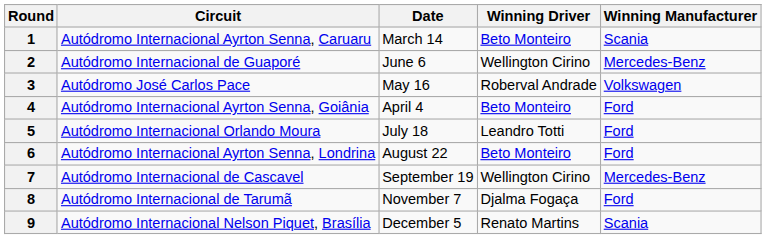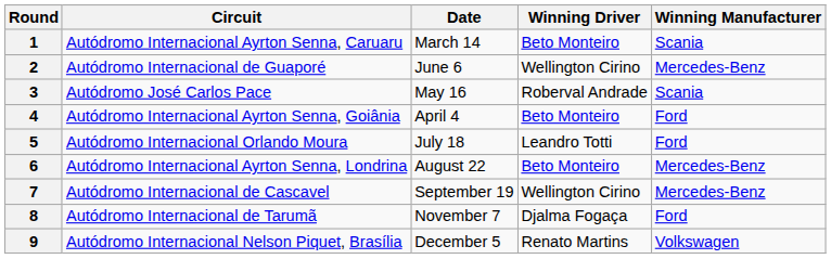3 | Winning Manufacturer: Volkswagen -> Scania
6 | Winning Manufacturer: Ford -> Mercedes-Benz
9 | Winning Manufacturer: Scania -> Volkswagen
